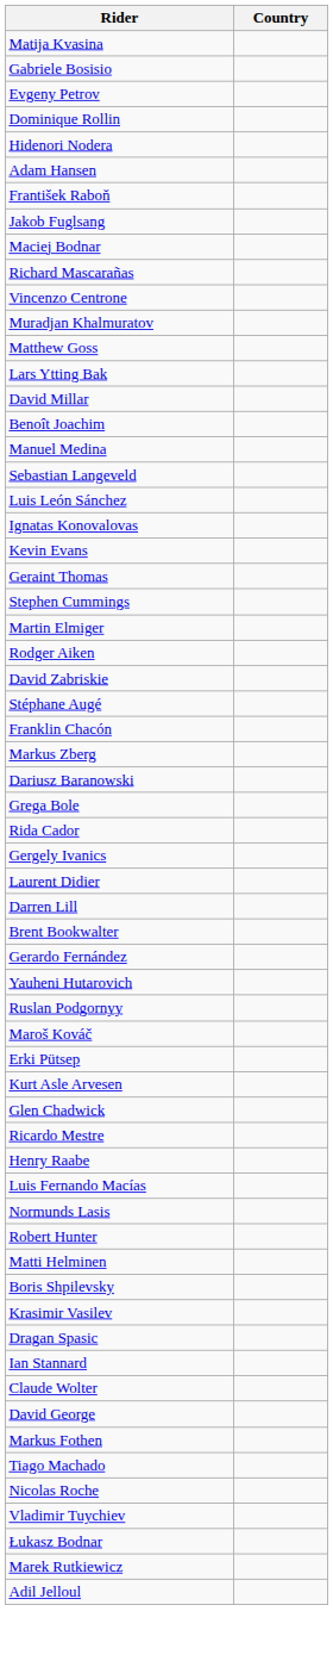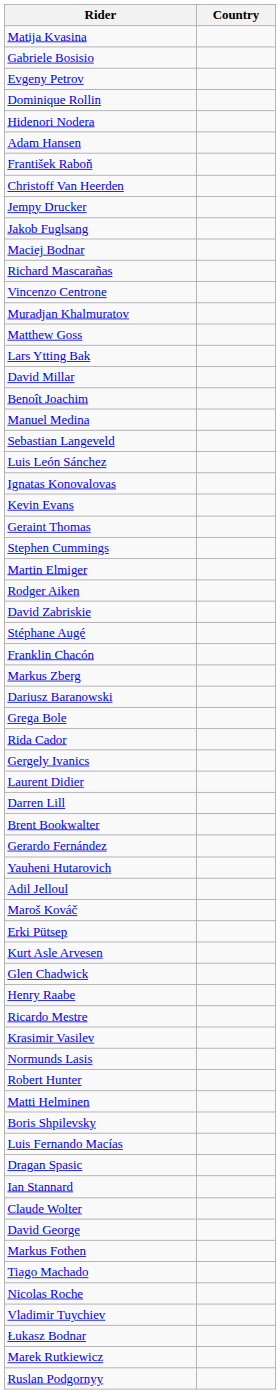+ row: Christoff Van Heerden
+ row: Jempy Drucker
rows swapped: Ruslan Podgornyy <-> Adil Jelloul
rows swapped: Ricardo Mestre <-> Henry Raabe
rows swapped: Luis Fernando Macías <-> Krasimir Vasilev
